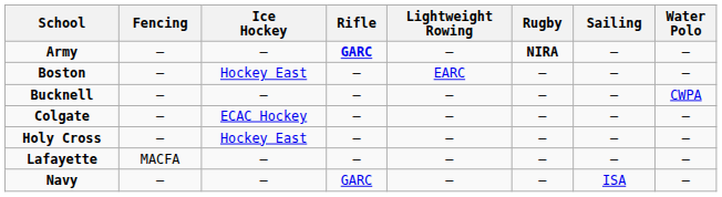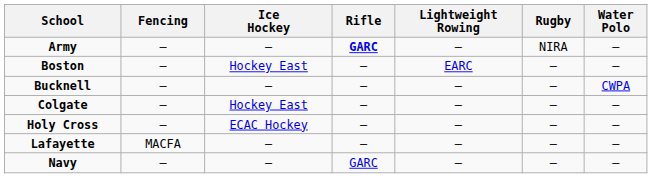- column: Sailing | – | – | – | – | – | – | ISA
Army | Rugby: bold -> normal
Colgate | Ice Hockey: ECAC Hockey -> Hockey East
Holy Cross | Ice Hockey: Hockey East -> ECAC Hockey
